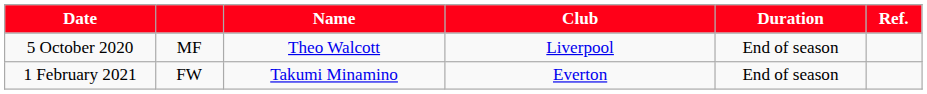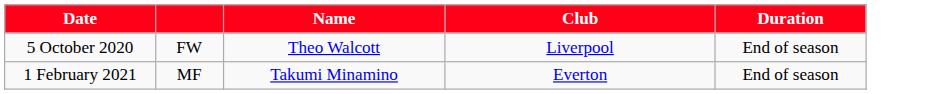- column: Ref.
5 October 2020 | column 2: MF -> FW
1 February 2021 | column 2: FW -> MF
